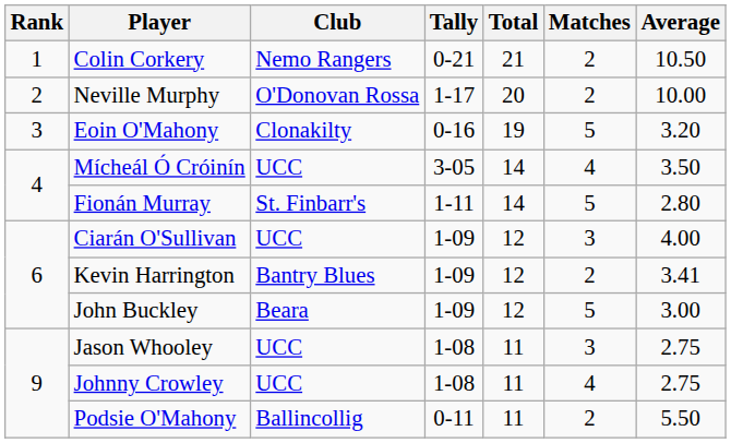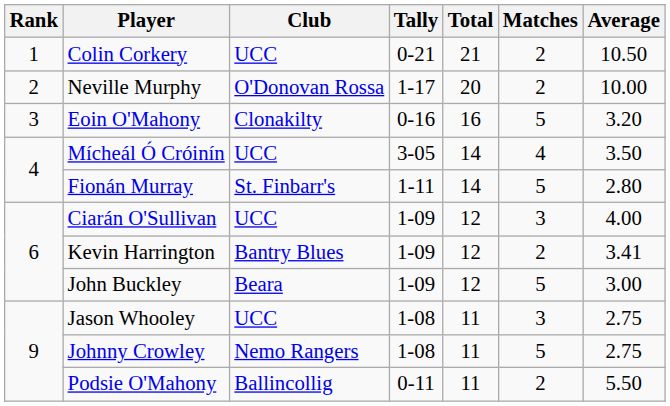Colin Corkery | Club: Nemo Rangers -> UCC
Eoin O'Mahony | Total: 19 -> 16
Johnny Crowley | Club: UCC -> Nemo Rangers
Johnny Crowley | Matches: 4 -> 5
